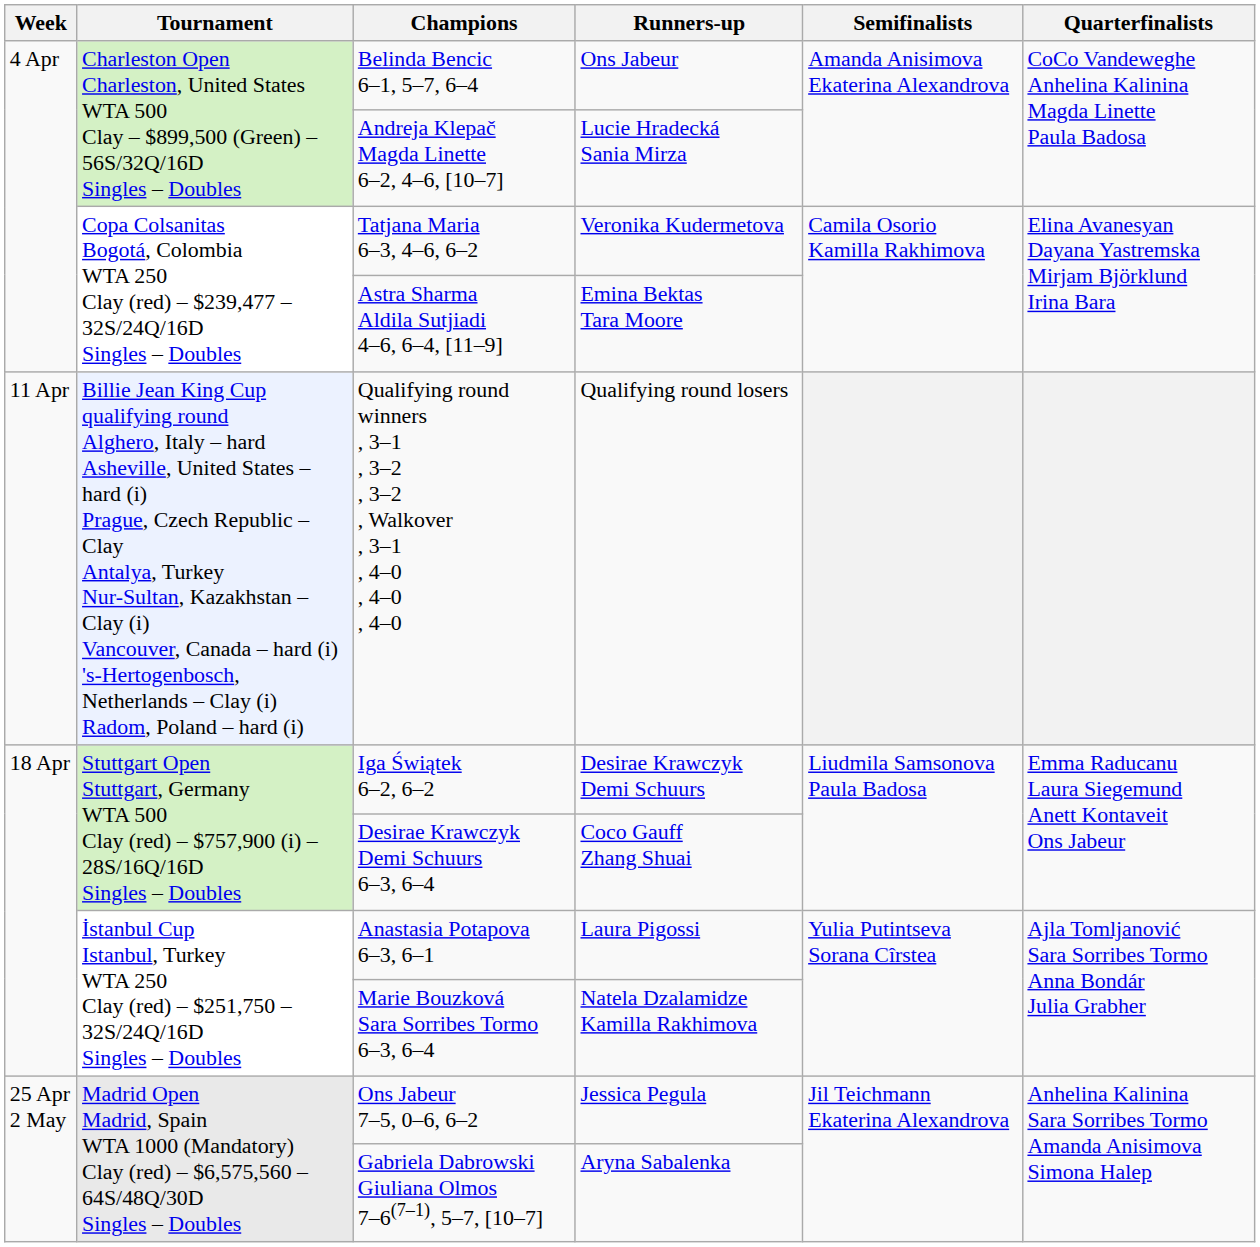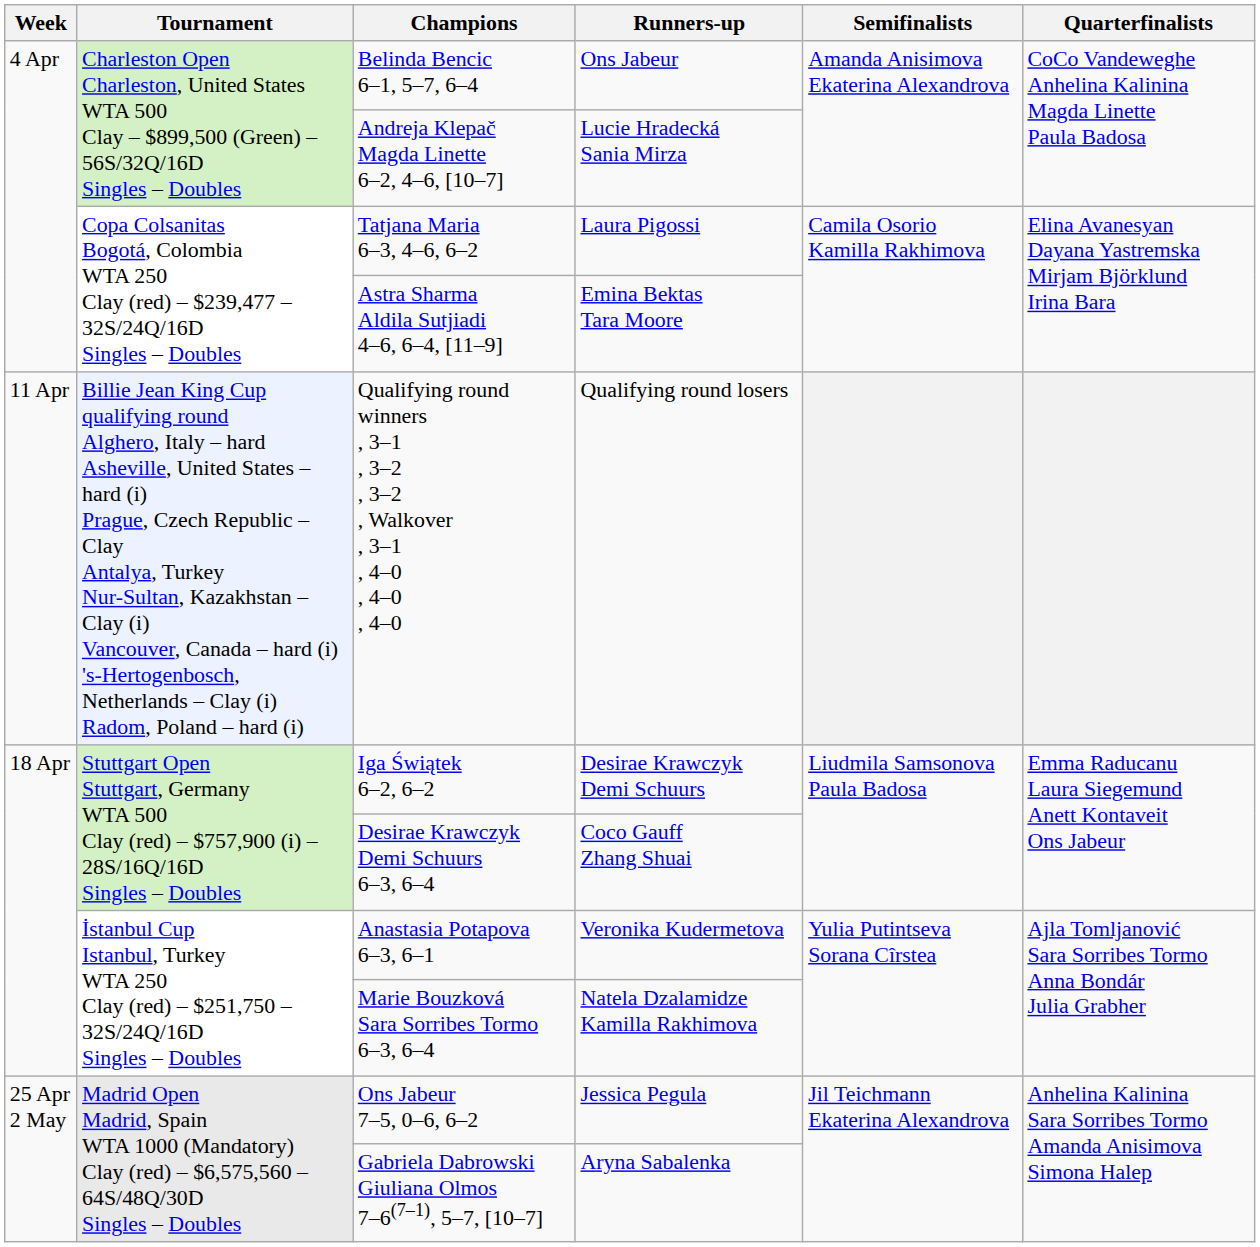Tatjana Maria 6–3, 4–6, 6–2 | Runners-up: Veronika Kudermetova -> Laura Pigossi
Anastasia Potapova 6–3, 6–1 | Runners-up: Laura Pigossi -> Veronika Kudermetova
